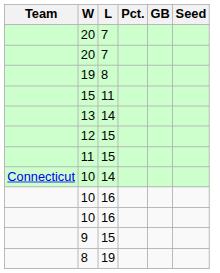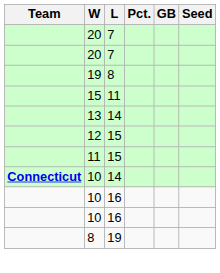10 / 14 | Team: normal -> bold
- row: 9 | 15
